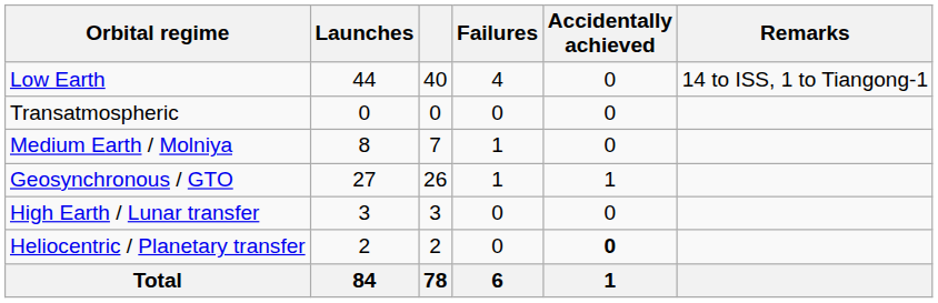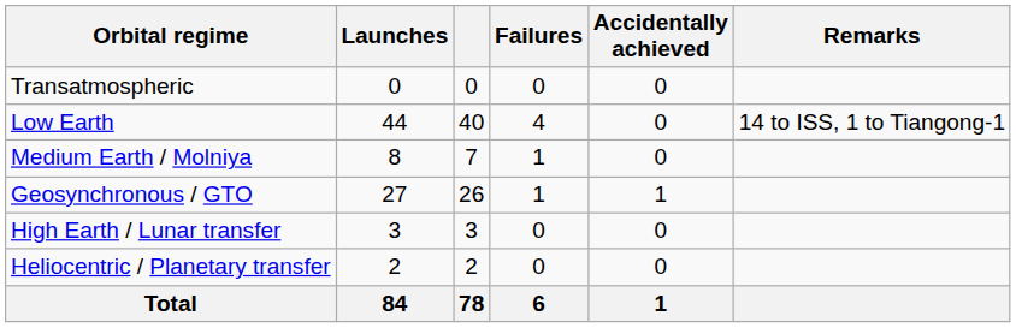rows swapped: Transatmospheric <-> Low Earth
Heliocentric / Planetary transfer | Accidentally achieved: bold -> normal
